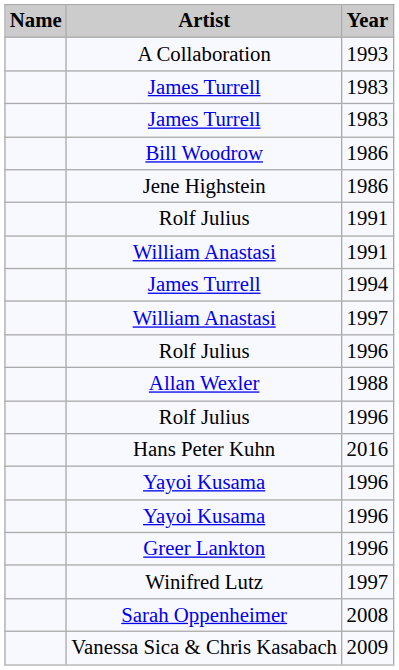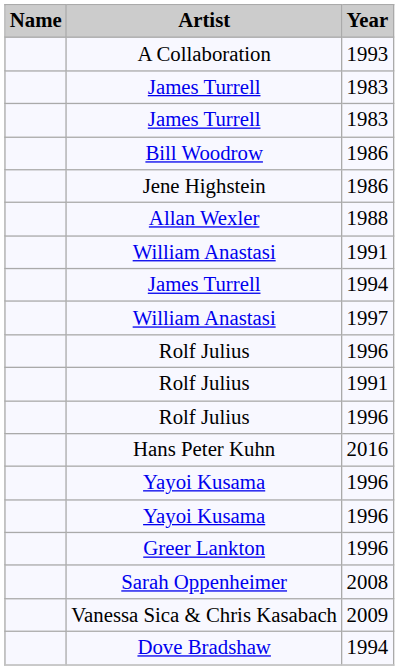rows swapped: Allan Wexler <-> Rolf Julius / 1991
- row: Winifred Lutz | 1997
+ row: Dove Bradshaw | 1994
